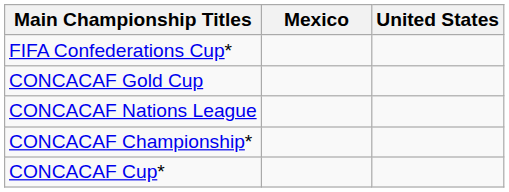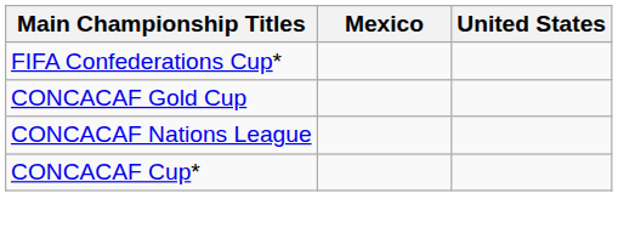- row: CONCACAF Championship*
